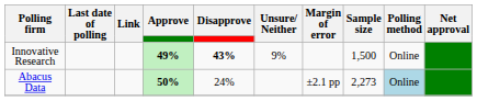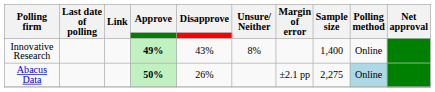Innovative Research | Disapprove: bold -> normal
Innovative Research | Unsure/ Neither: 9% -> 8%
Innovative Research | Sample size: 1,500 -> 1,400
Abacus Data | Disapprove: 24% -> 26%
Abacus Data | Sample size: 2,273 -> 2,275
